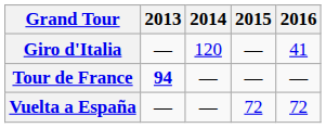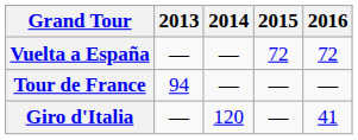rows swapped: Giro d'Italia <-> Vuelta a España
Tour de France | 2013: bold -> normal
